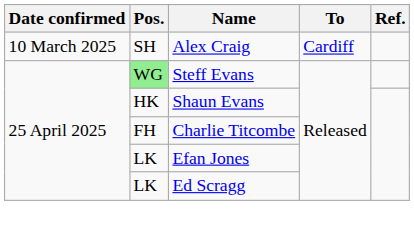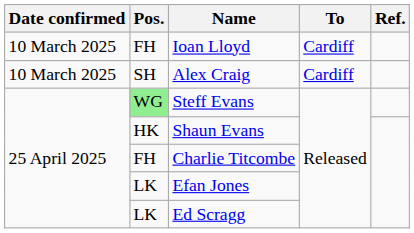+ row: 10 March 2025 | FH | Ioan Lloyd | Cardiff
